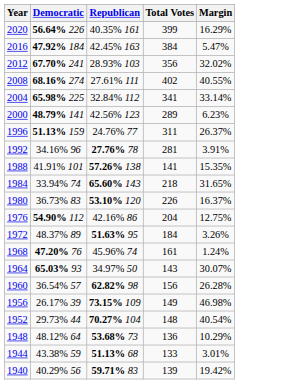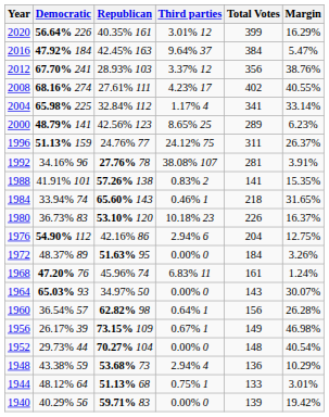+ column: Third parties | 3.01% 12 | 9.64% 37 | 3.37% 12 | 4.23% 17 | 1.17% 4 | 8.65% 25 | 24.12% 75 | 38.08% 107 | 0.83% 2 | 0.46% 1 | 10.18% 23 | 2.94% 6 | 0.00% 0 | 6.83% 11 | 0.00% 0 | 0.64% 1 | 0.67% 1 | 0.00% 0 | 2.94% 4 | 0.75% 1 | 0.00% 0
2012 | Margin: 32.02% -> 38.76%
1948 | Democratic: 48.12% 64 -> 43.38% 59
1944 | Democratic: 43.38% 59 -> 48.12% 64
